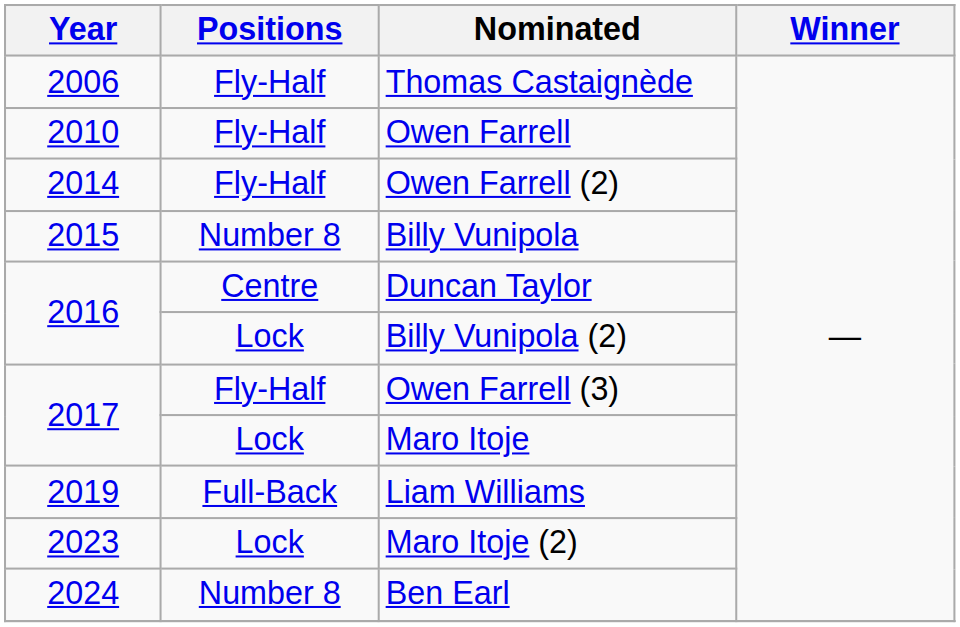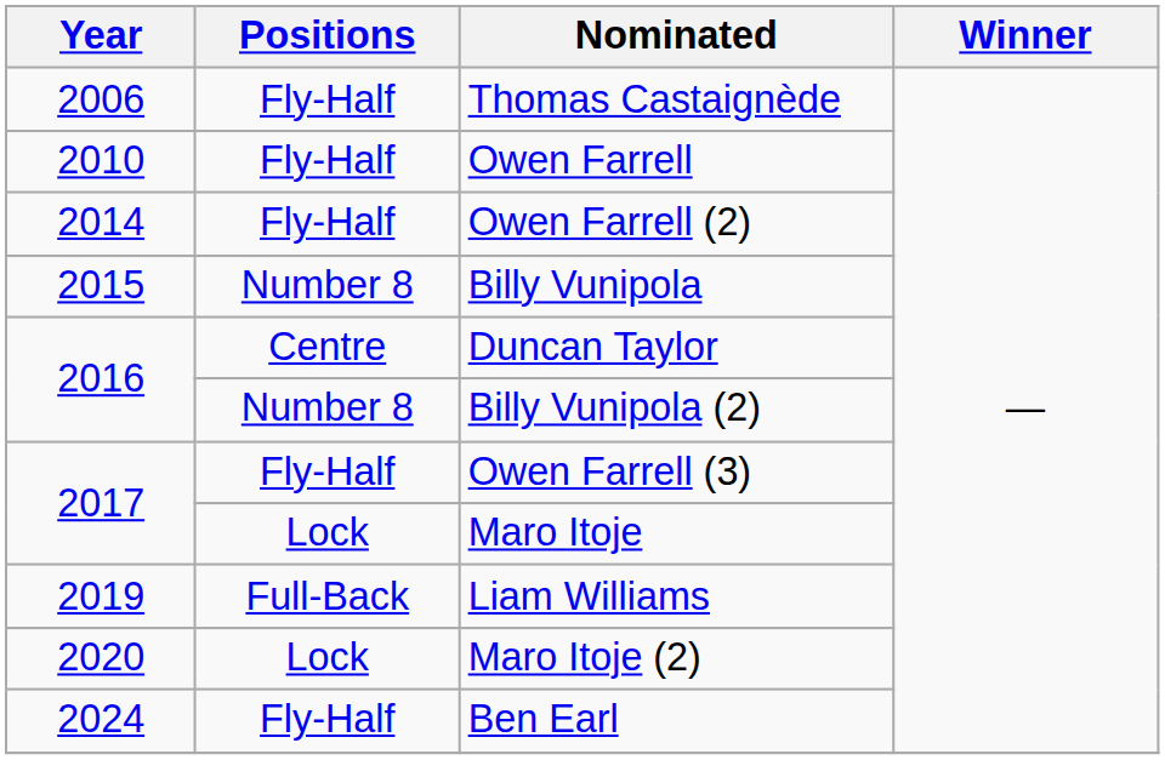Billy Vunipola (2) | Positions: Lock -> Number 8
Maro Itoje (2) | Year: 2023 -> 2020
Ben Earl | Positions: Number 8 -> Fly-Half
